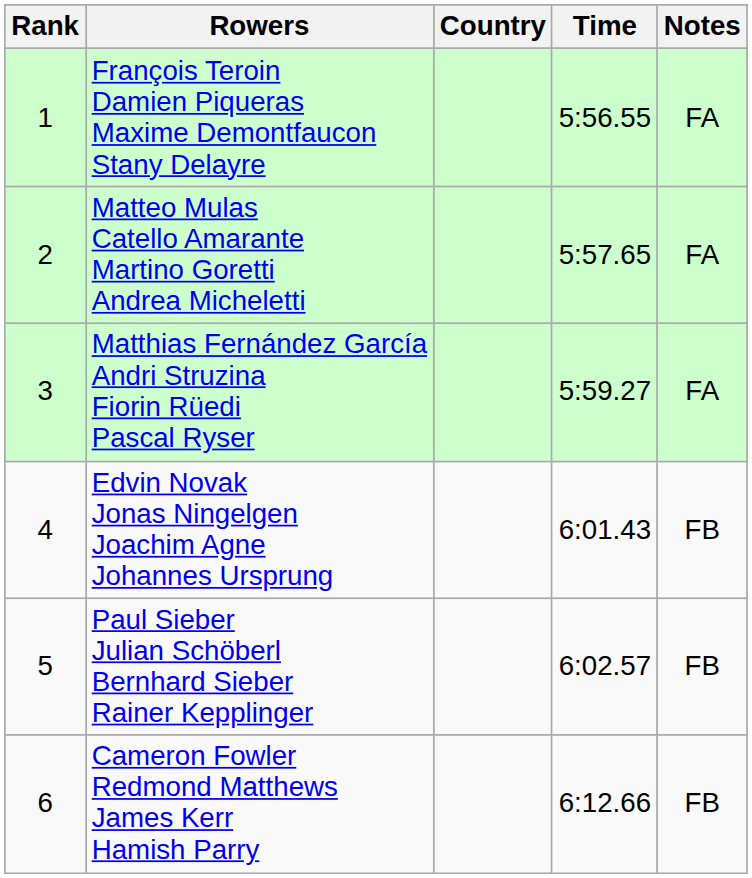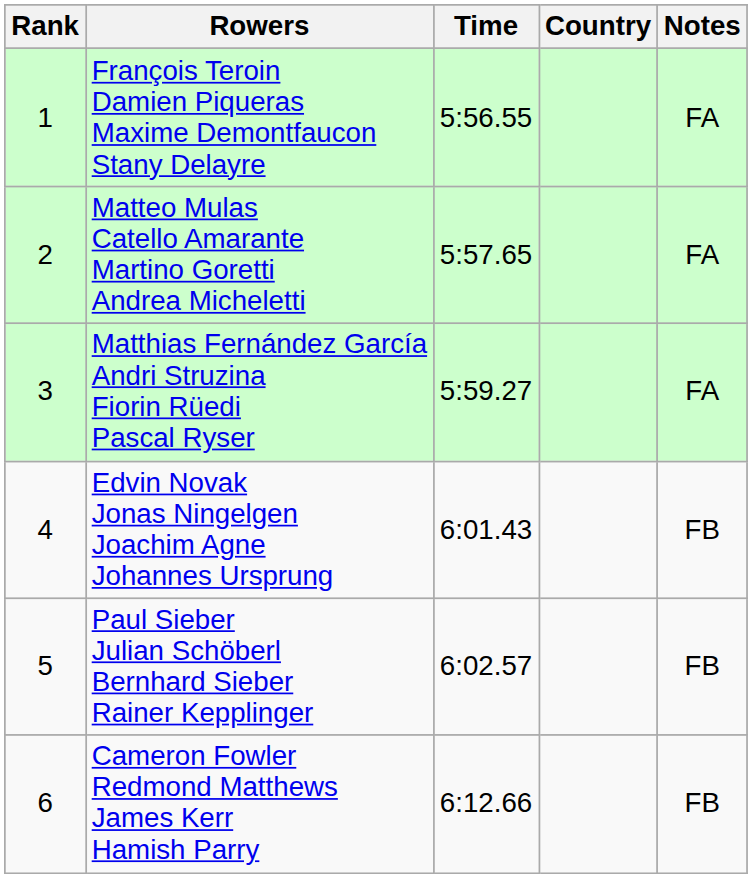columns swapped: Country <-> Time
